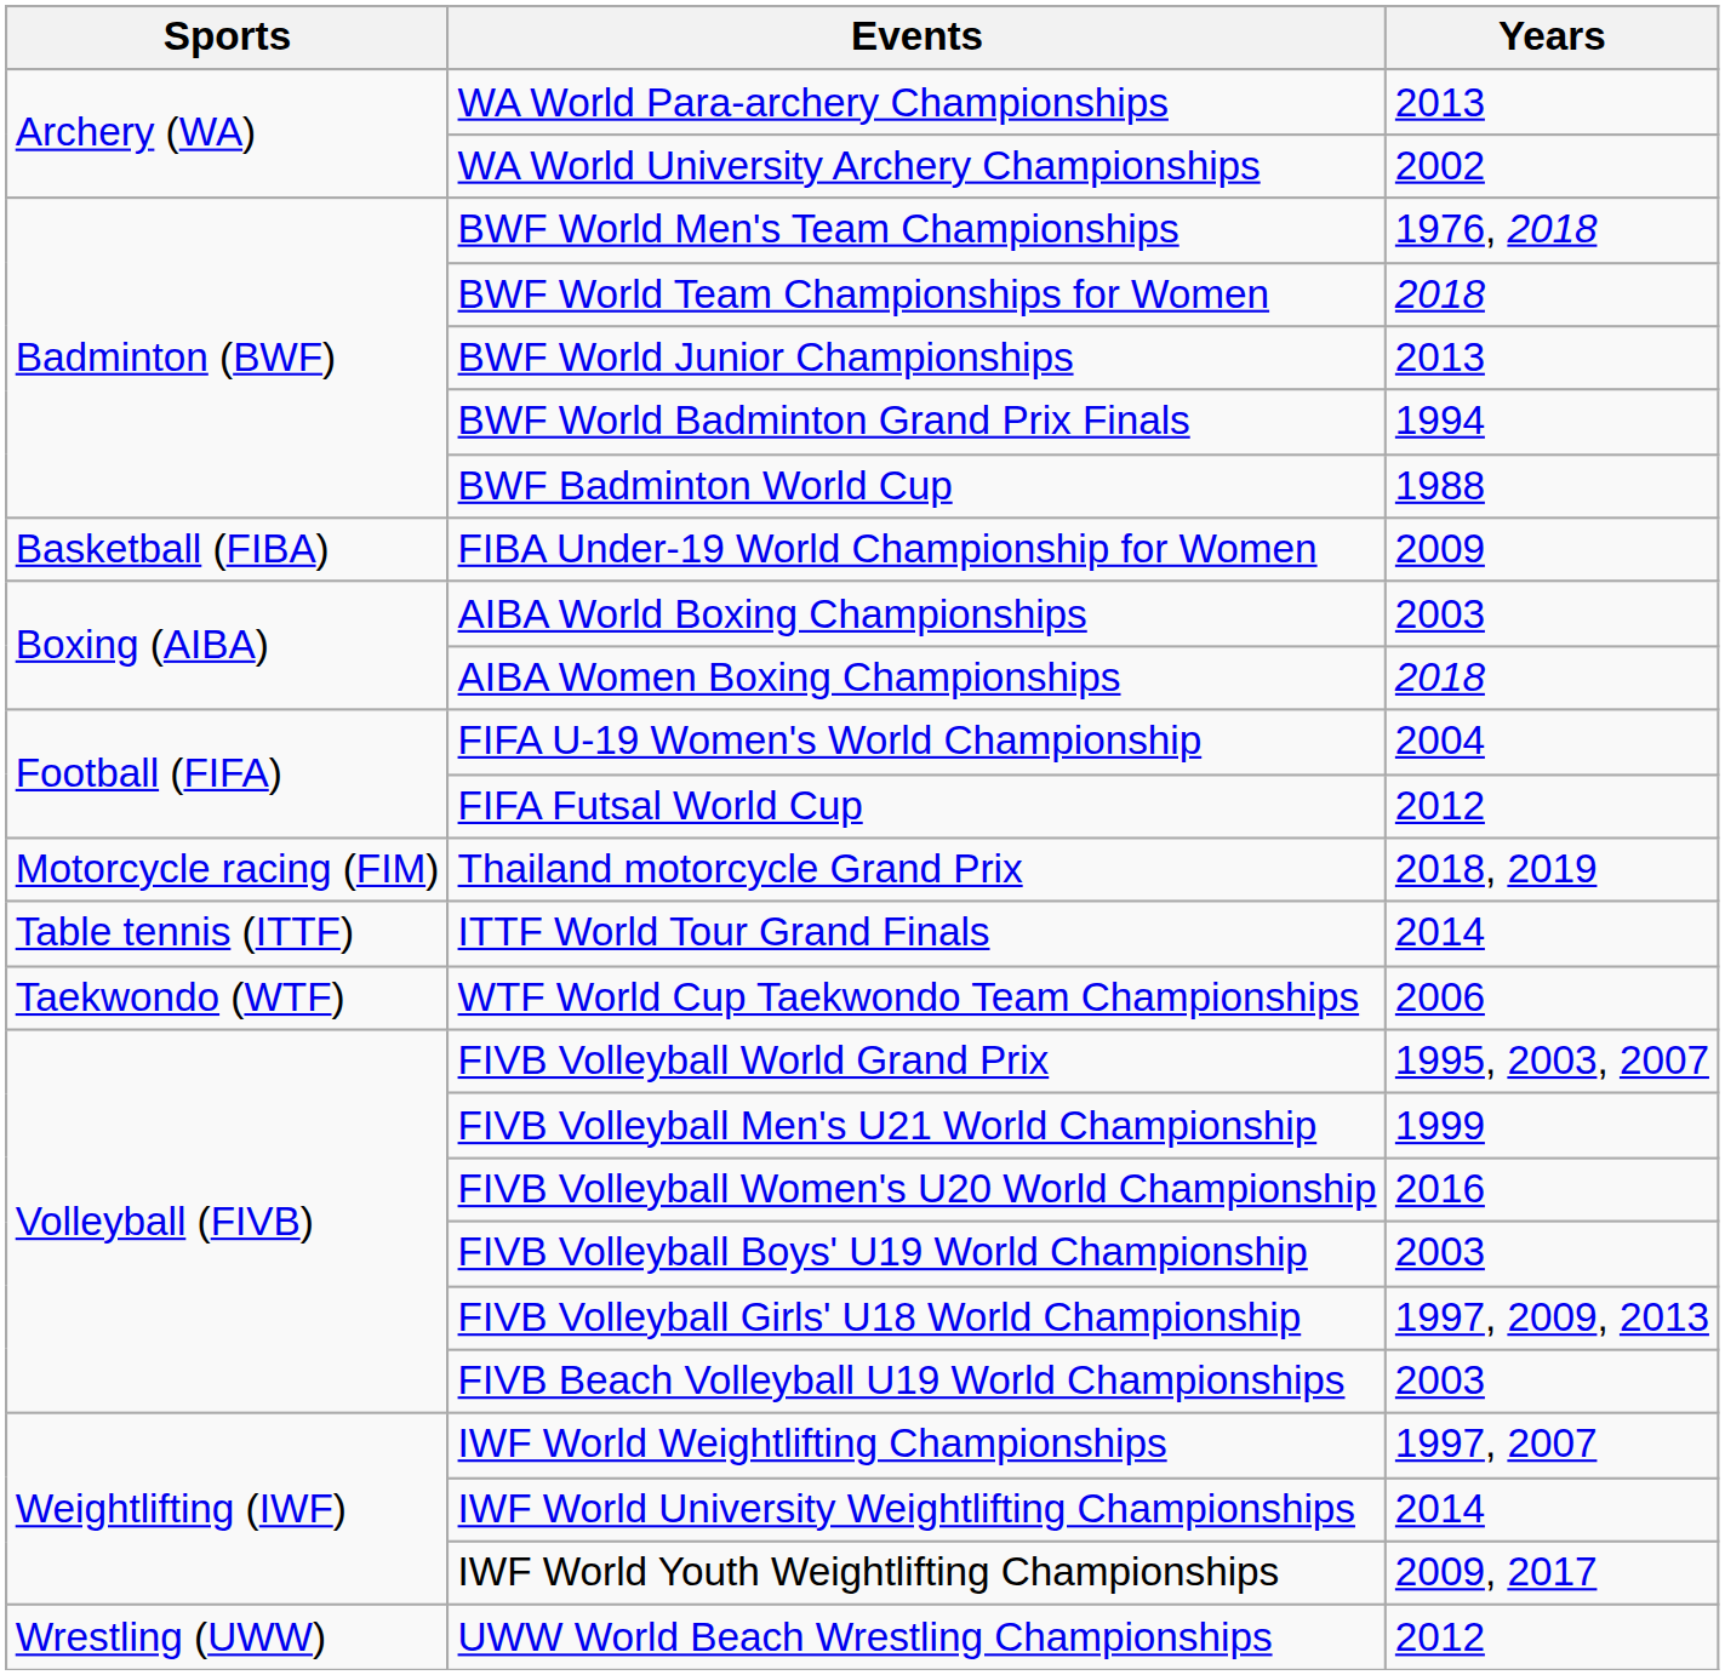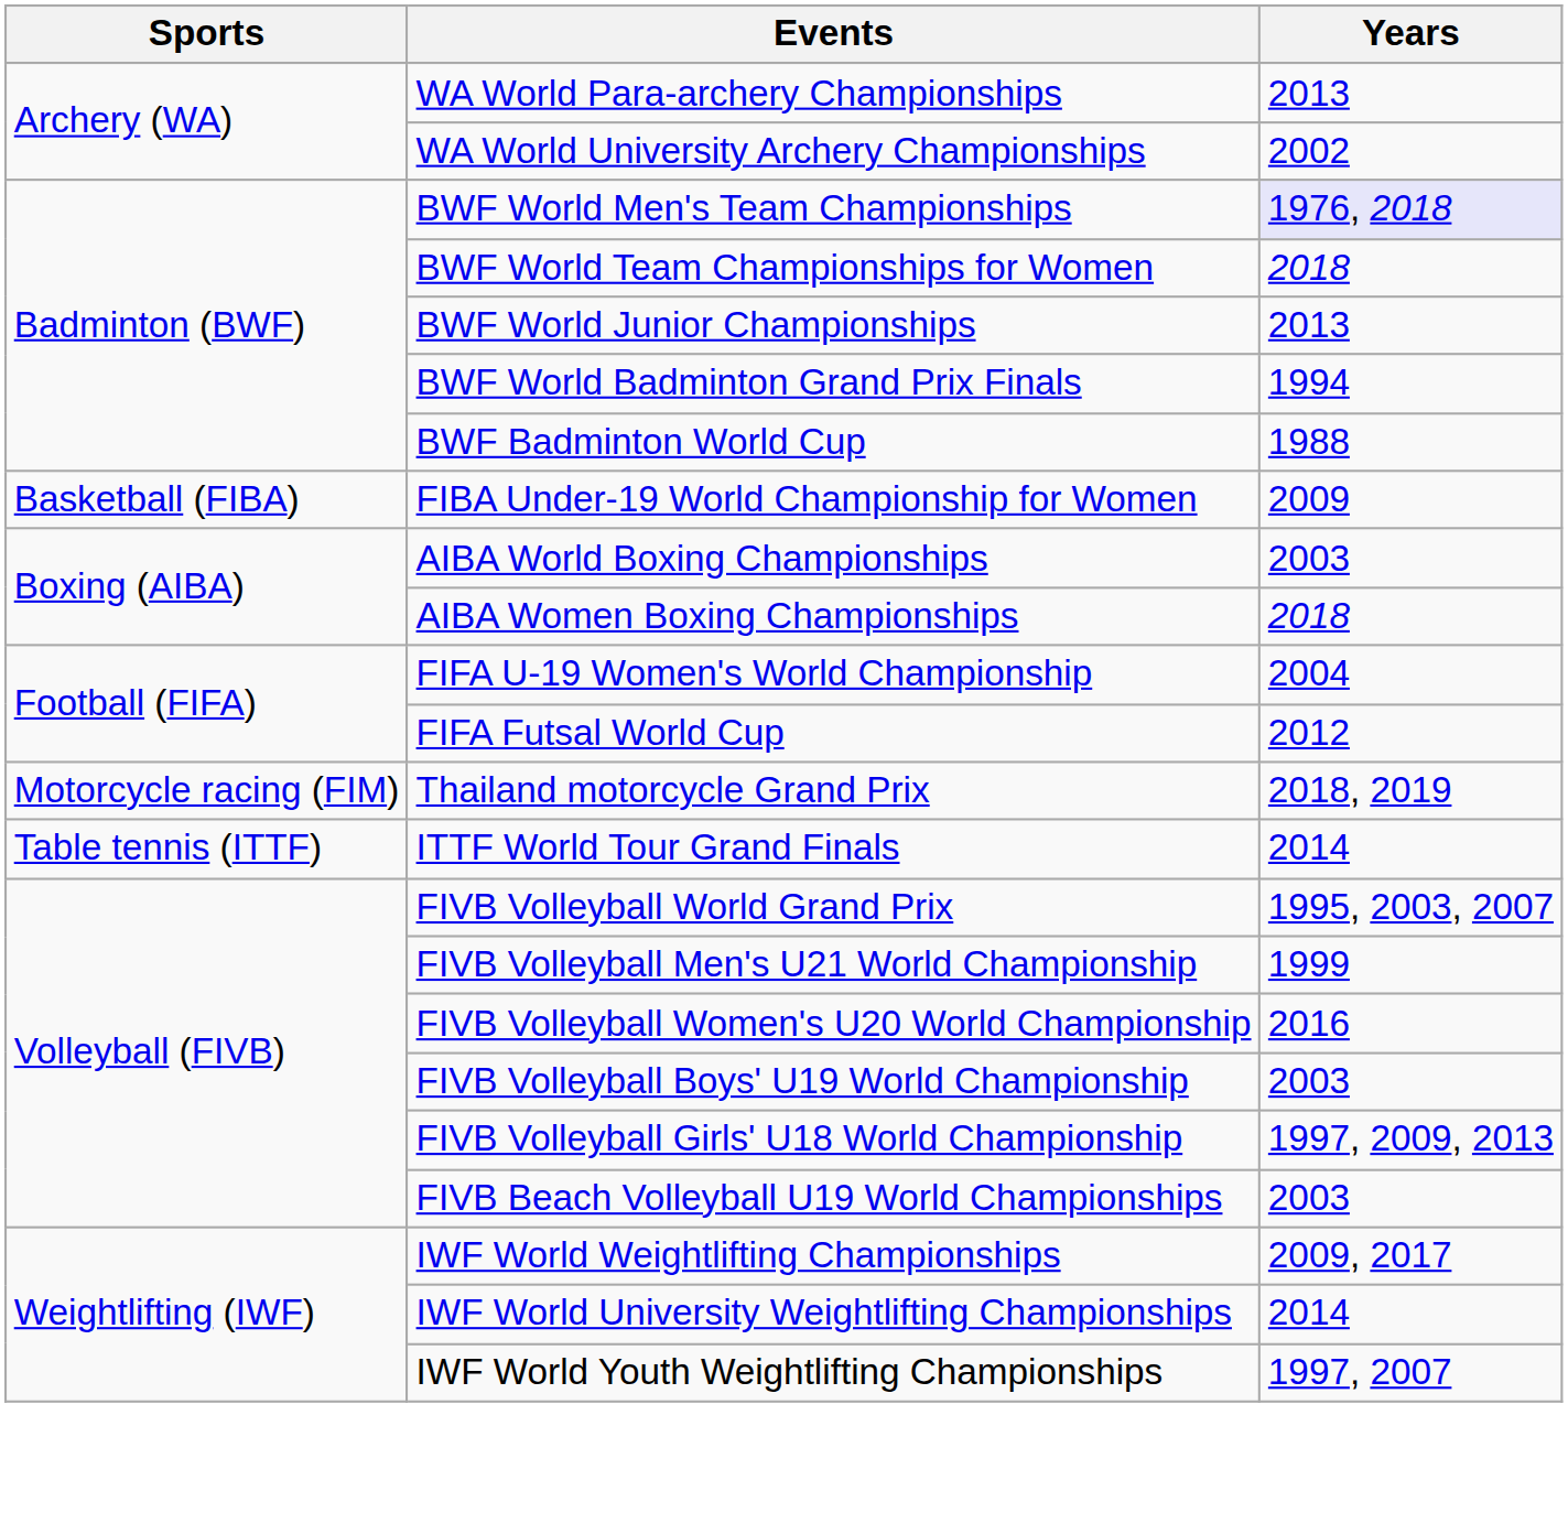BWF World Men's Team Championships | Years: no background -> lavender background
- row: Taekwondo (WTF) | WTF World Cup Taekwondo Team Championships | 2006
IWF World Weightlifting Championships | Years: 1997, 2007 -> 2009, 2017
IWF World Youth Weightlifting Championships | Years: 2009, 2017 -> 1997, 2007
- row: Wrestling (UWW) | UWW World Beach Wrestling Championships | 2012
